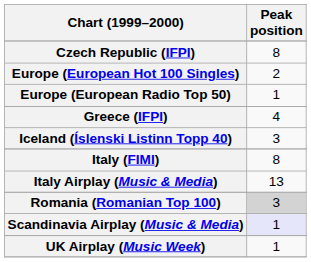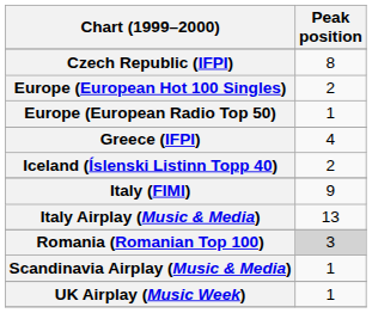Iceland (Íslenski Listinn Topp 40) | Peak position: 3 -> 2
Italy (FIMI) | Peak position: 8 -> 9
Scandinavia Airplay (Music & Media) | Peak position: lavender background -> no background
